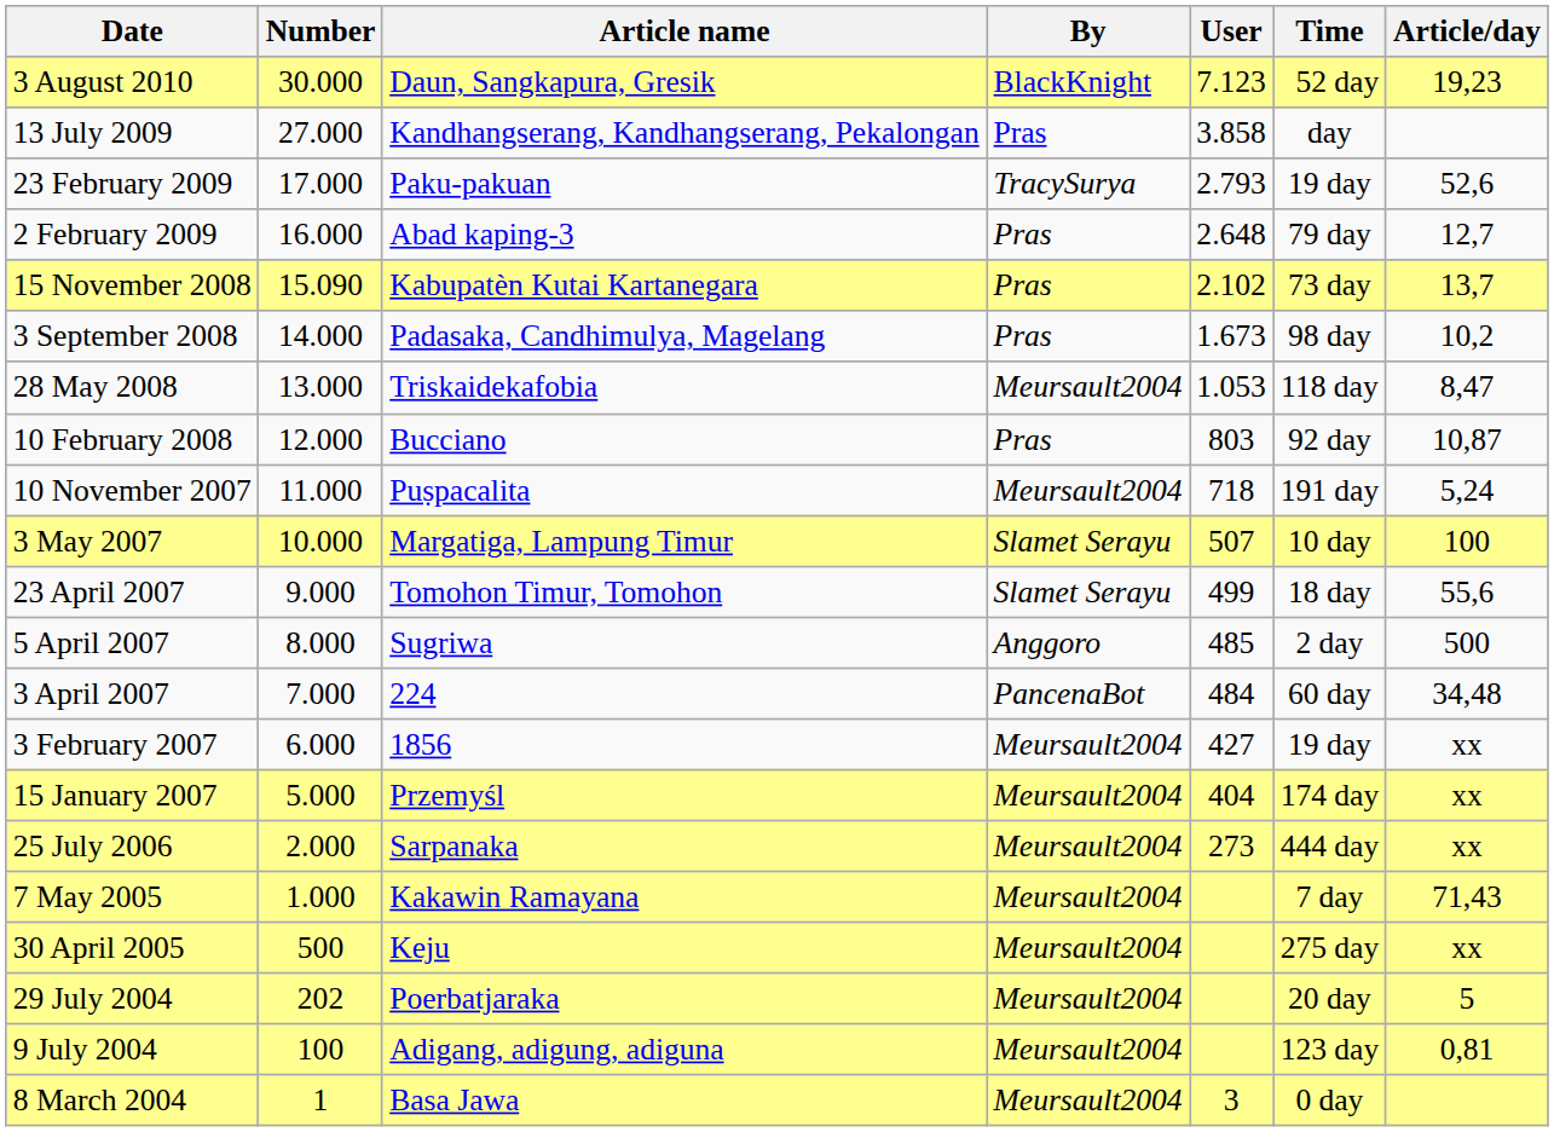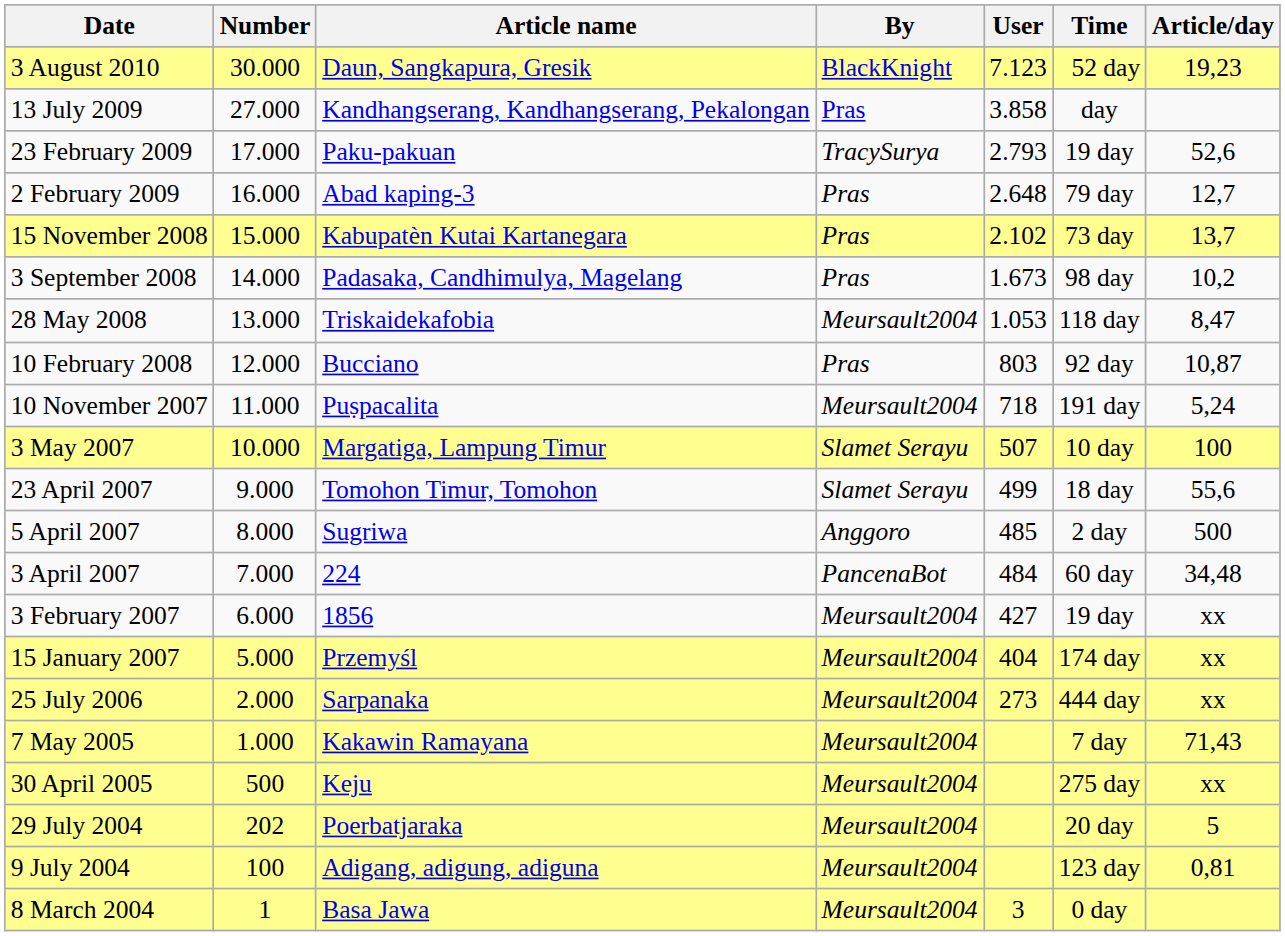15 November 2008 | Number: 15.090 -> 15.000
